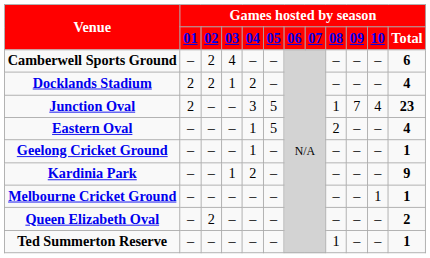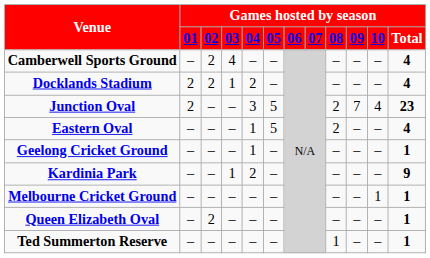Camberwell Sports Ground | column 12: 6 -> 4
Junction Oval | column 9: 1 -> 2
Queen Elizabeth Oval | column 12: 2 -> 1
